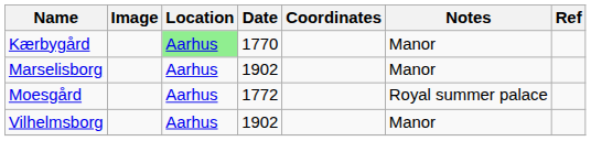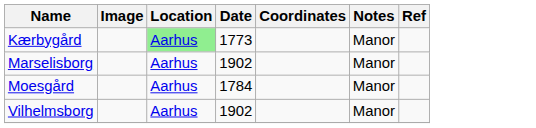Kærbygård | Date: 1770 -> 1773
Moesgård | Date: 1772 -> 1784
Moesgård | Notes: Royal summer palace -> Manor
